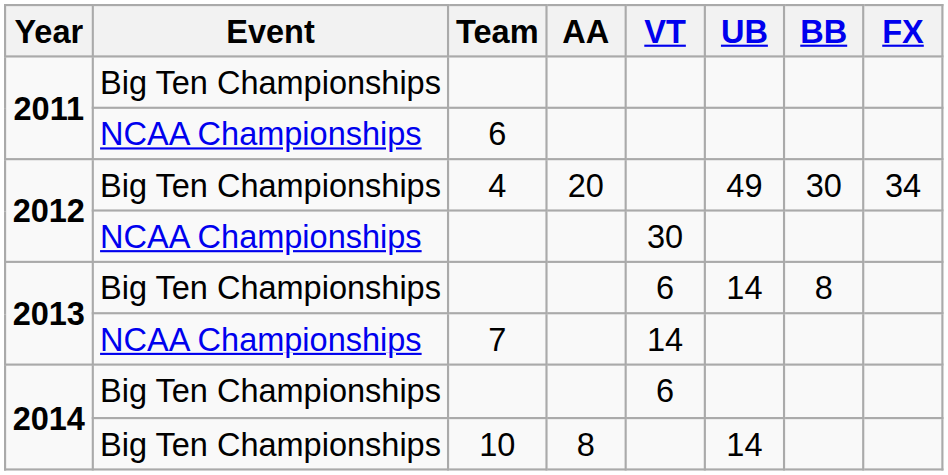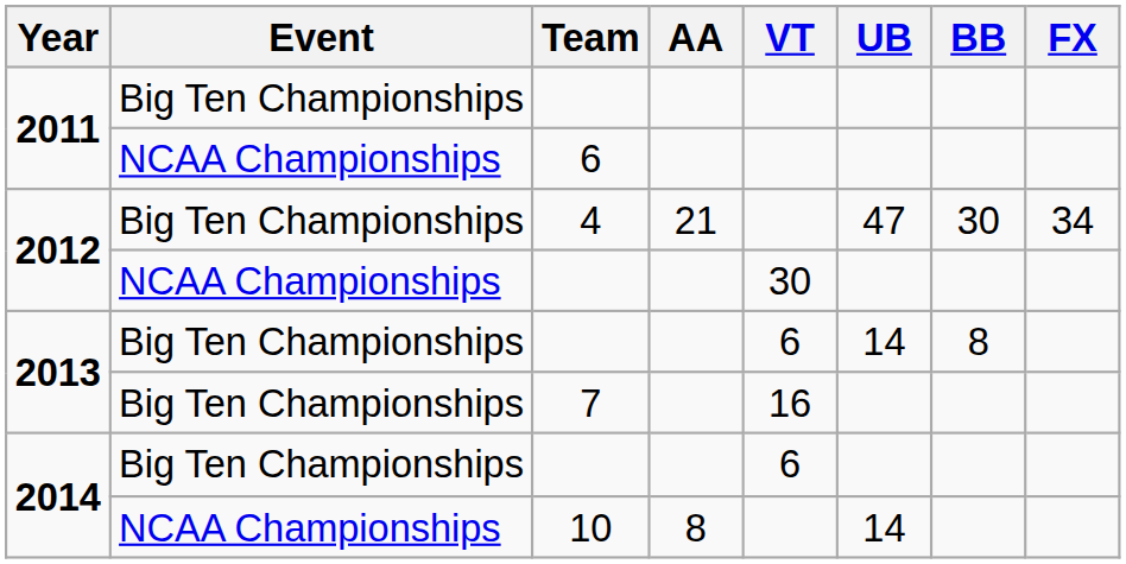4 | AA: 20 -> 21
4 | UB: 49 -> 47
7 | Event: NCAA Championships -> Big Ten Championships
7 | VT: 14 -> 16
10 | Event: Big Ten Championships -> NCAA Championships
